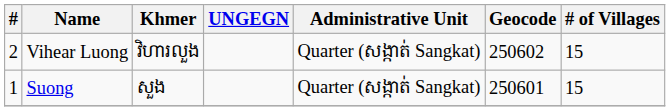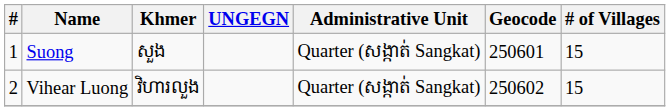rows swapped: Suong <-> Vihear Luong
